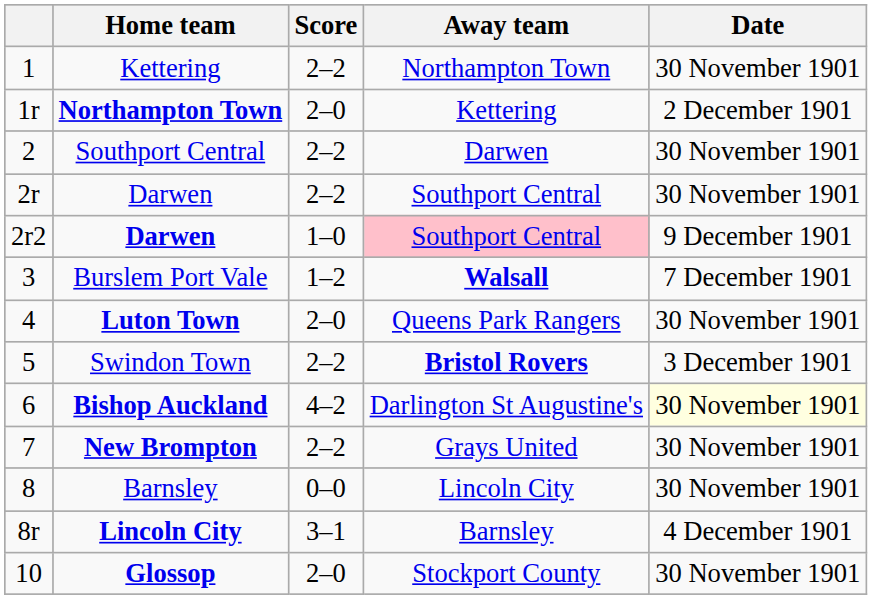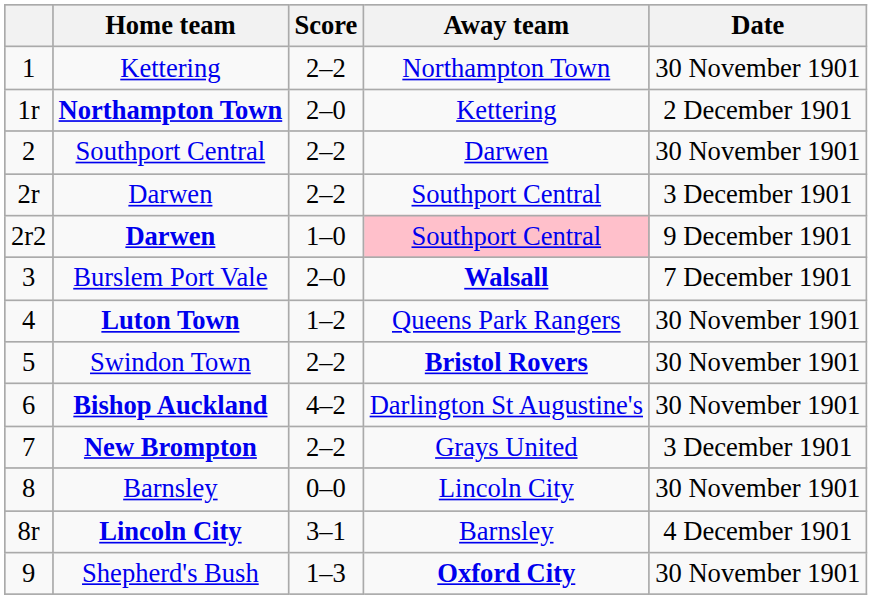2r / Darwen | Date: 30 November 1901 -> 3 December 1901
Burslem Port Vale | Score: 1–2 -> 2–0
Luton Town | Score: 2–0 -> 1–2
Swindon Town | Date: 3 December 1901 -> 30 November 1901
Bishop Auckland | Date: lightyellow background -> no background
New Brompton | Date: 30 November 1901 -> 3 December 1901
+ row: 9 | Shepherd's Bush | 1–3 | Oxford City | 30 November 1901
- row: 10 | Glossop | 2–0 | Stockport County | 30 November 1901
